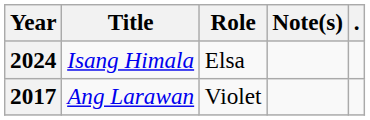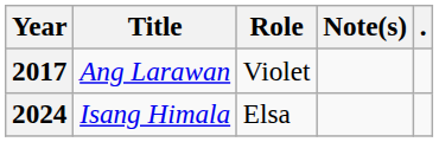rows swapped: 2017 <-> 2024
